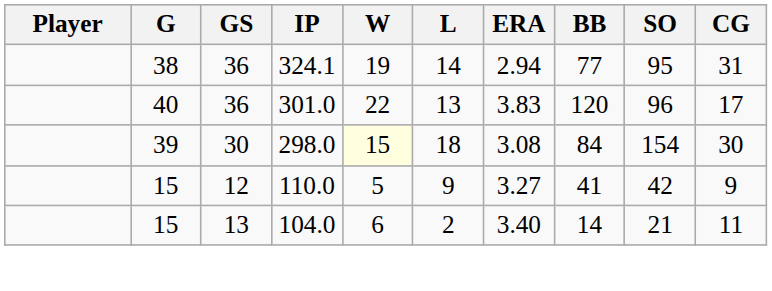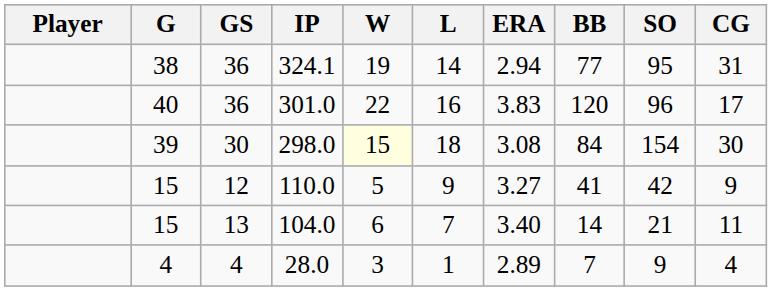301.0 | L: 13 -> 16
104.0 | L: 2 -> 7
+ row: 4 | 4 | 28.0 | 3 | 1 | 2.89 | 7 | 9 | 4
